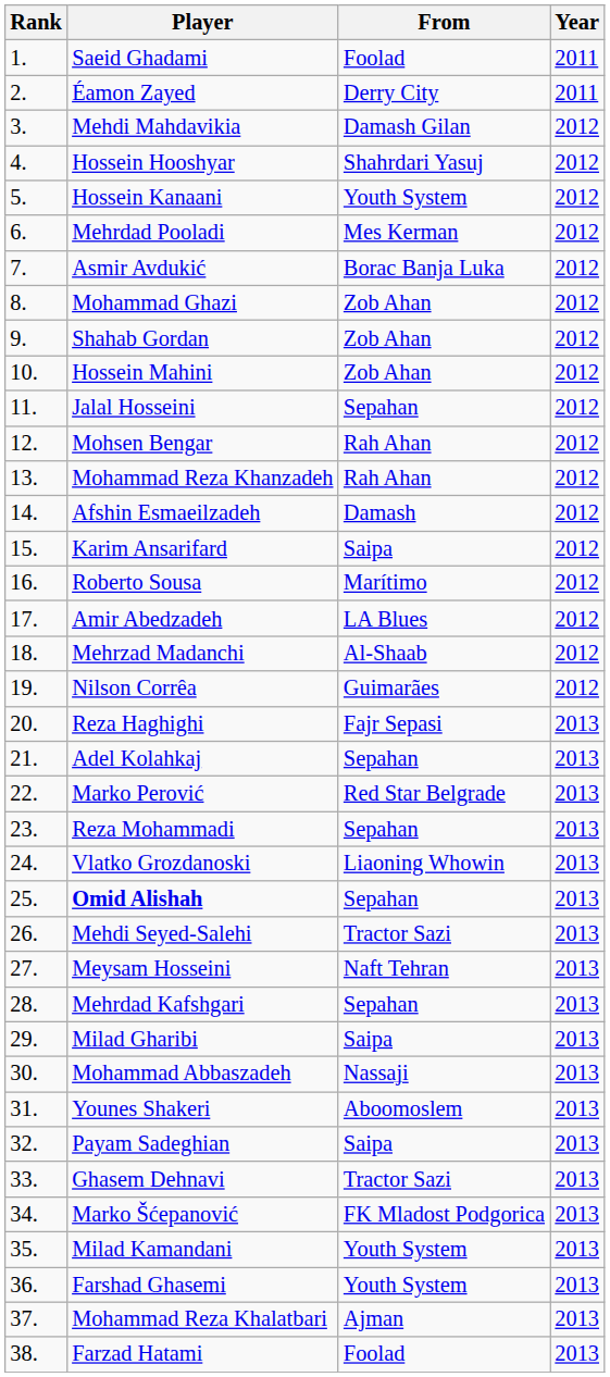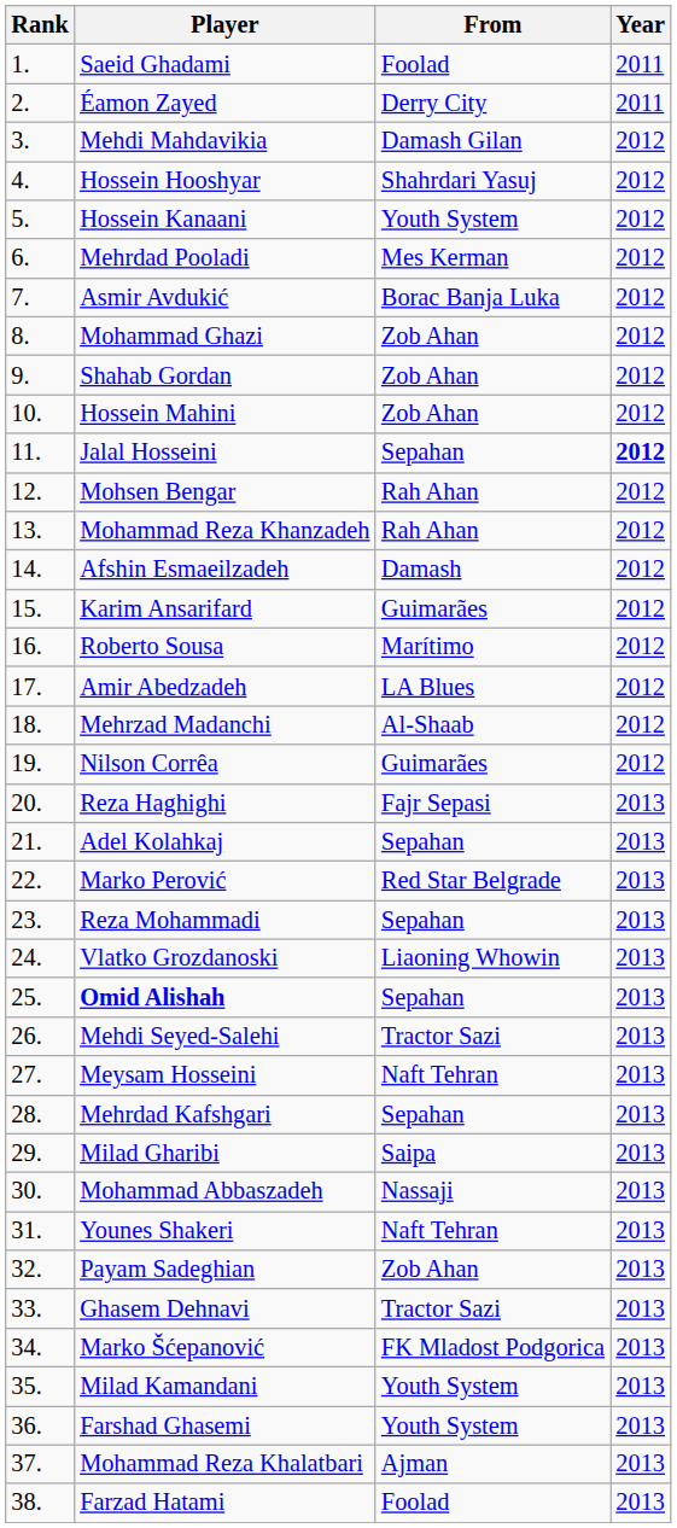Jalal Hosseini | Year: normal -> bold
Karim Ansarifard | From: Saipa -> Guimarães
Younes Shakeri | From: Aboomoslem -> Naft Tehran
Payam Sadeghian | From: Saipa -> Zob Ahan
